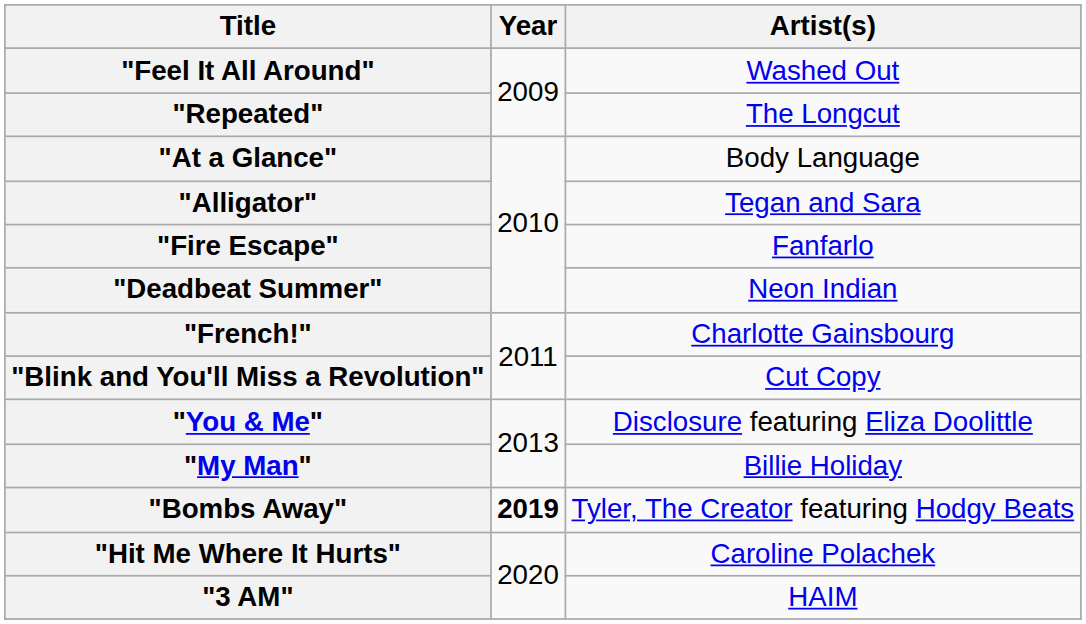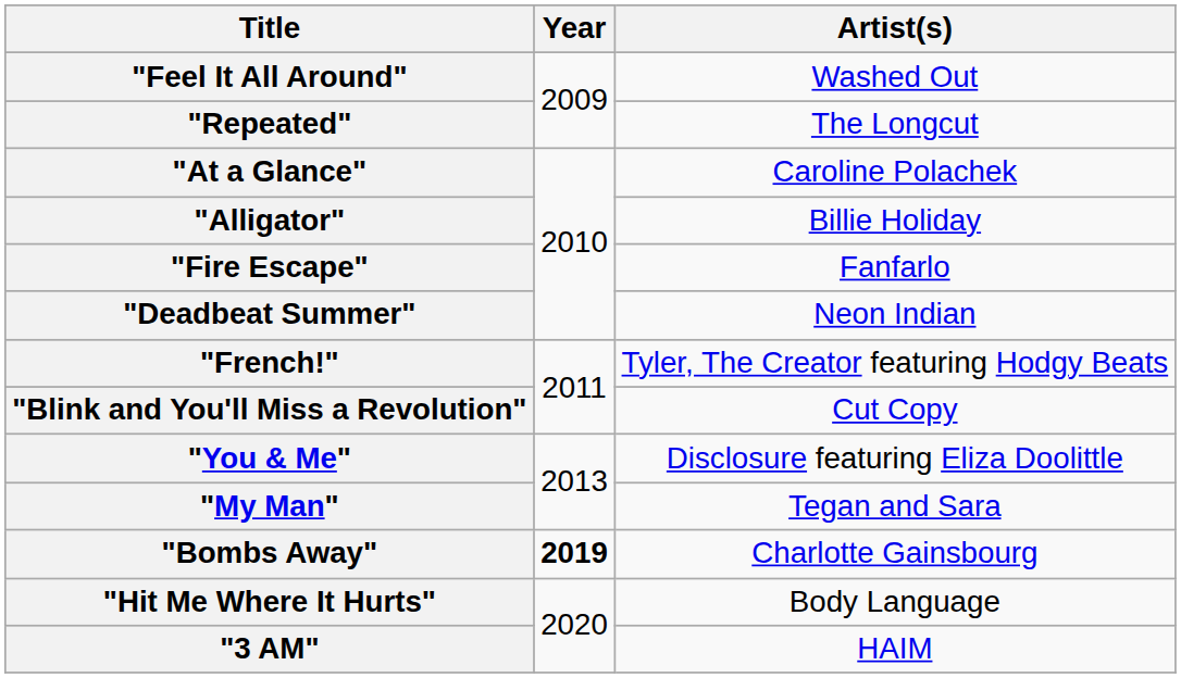"At a Glance" | Artist(s): Body Language -> Caroline Polachek
"Alligator" | Artist(s): Tegan and Sara -> Billie Holiday
"French!" | Artist(s): Charlotte Gainsbourg -> Tyler, The Creator featuring Hodgy Beats
"My Man" | Artist(s): Billie Holiday -> Tegan and Sara
"Bombs Away" | Artist(s): Tyler, The Creator featuring Hodgy Beats -> Charlotte Gainsbourg
"Hit Me Where It Hurts" | Artist(s): Caroline Polachek -> Body Language
